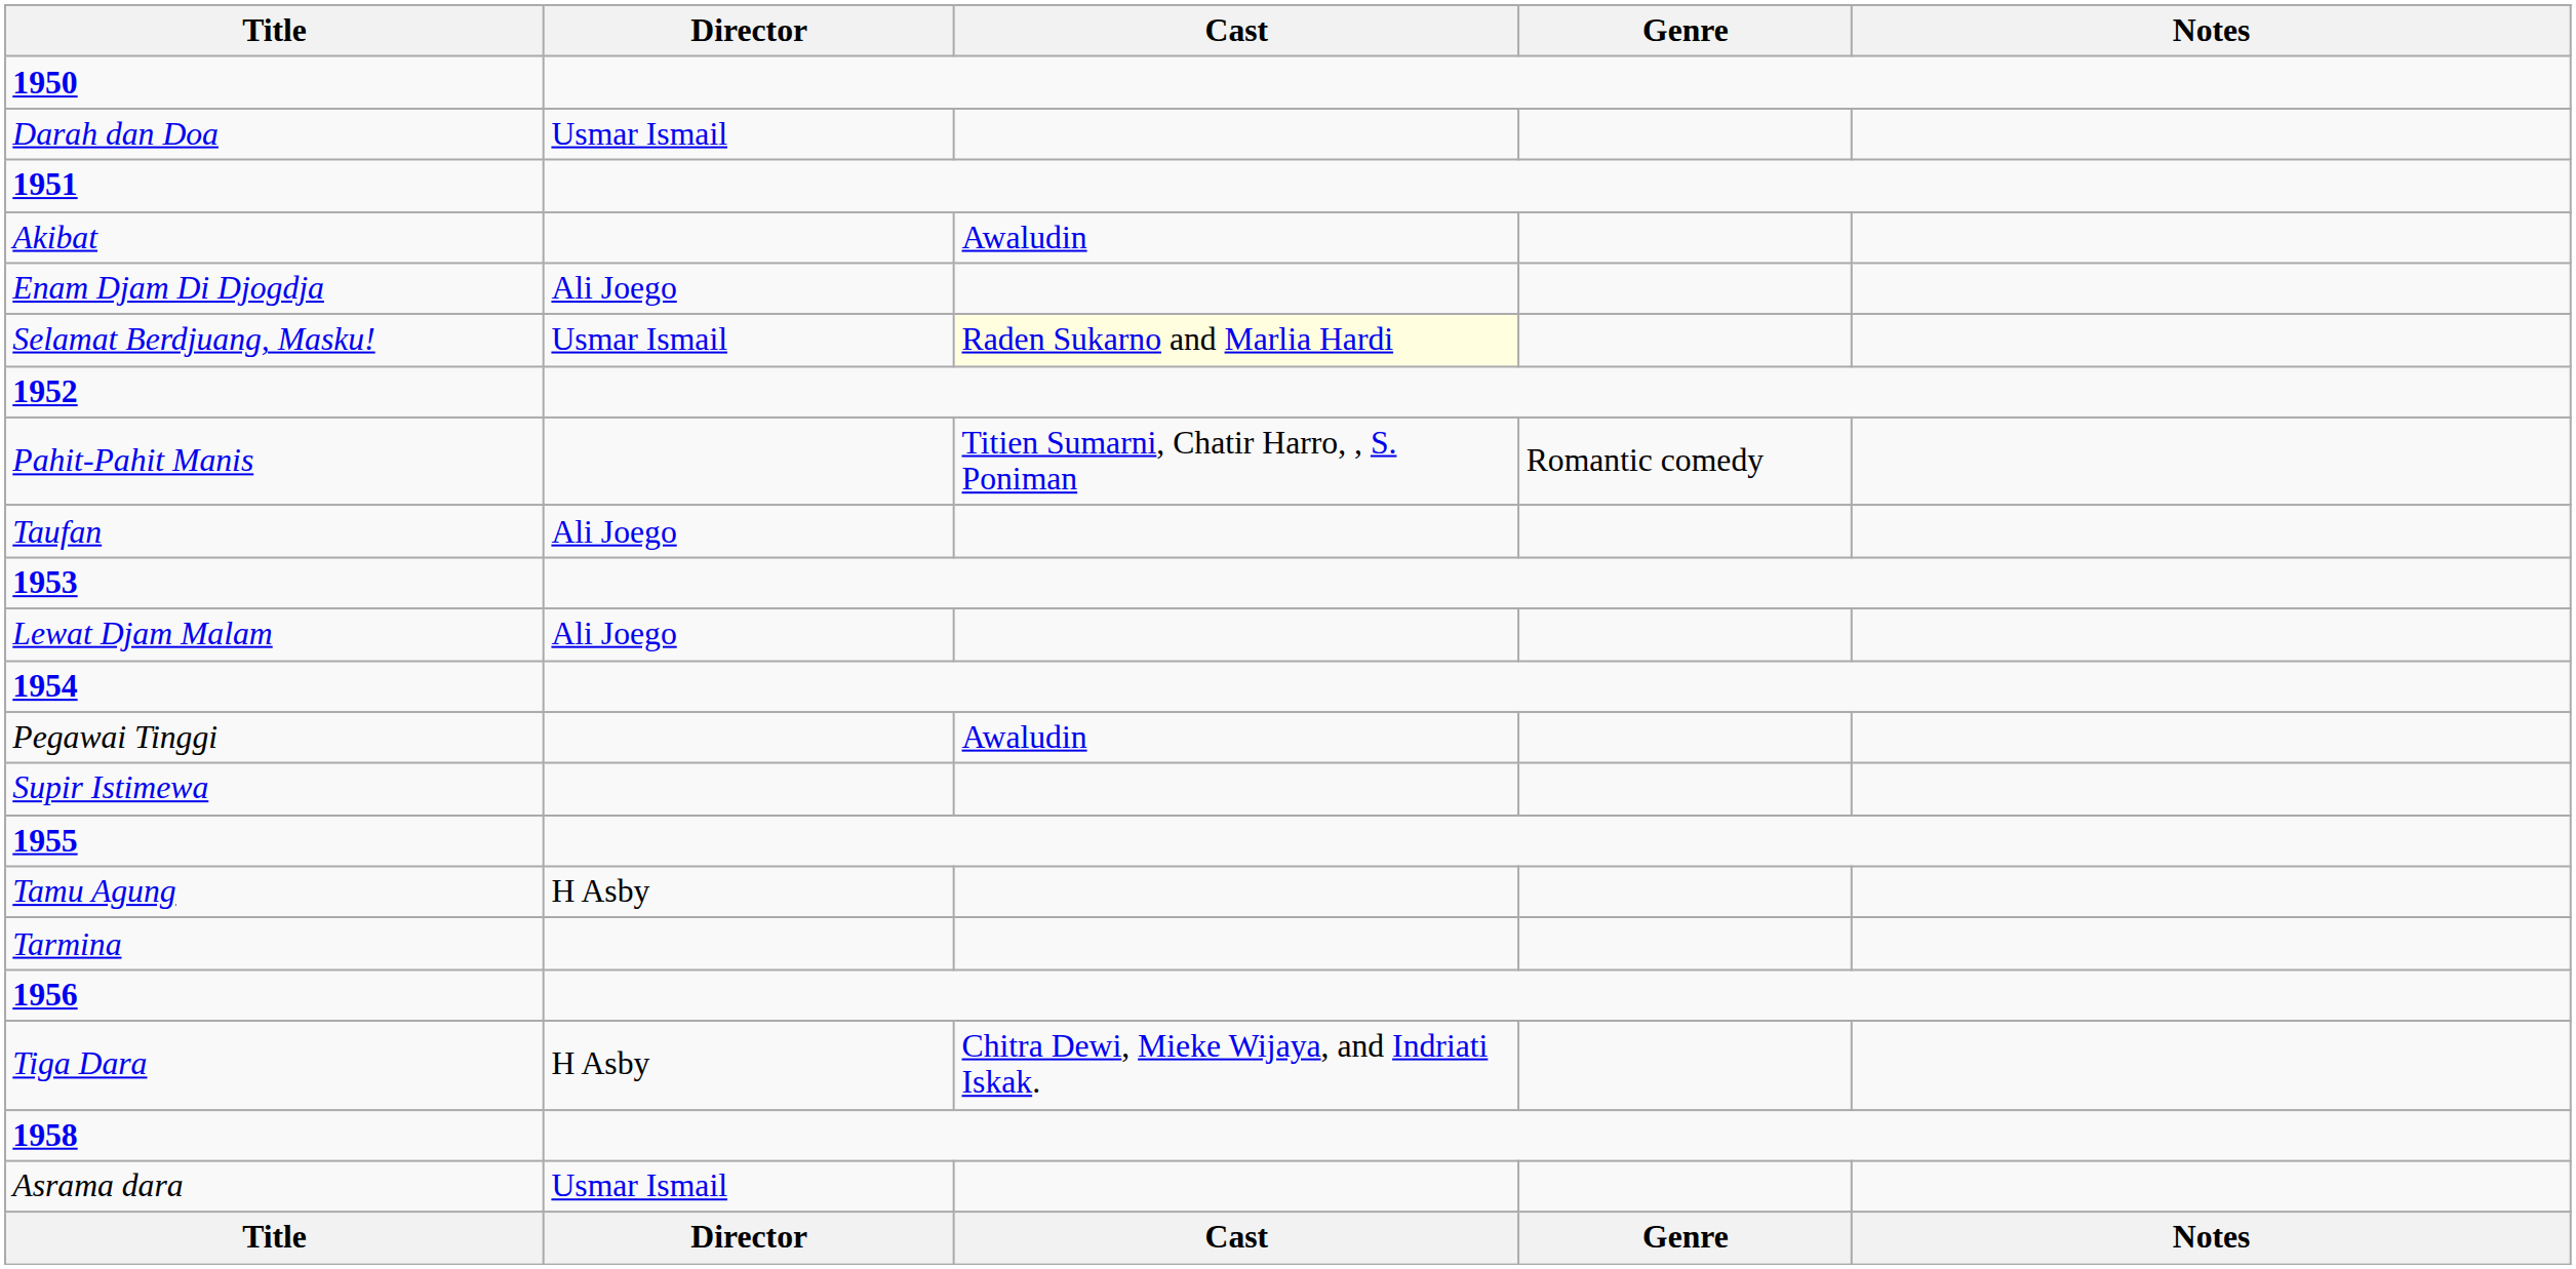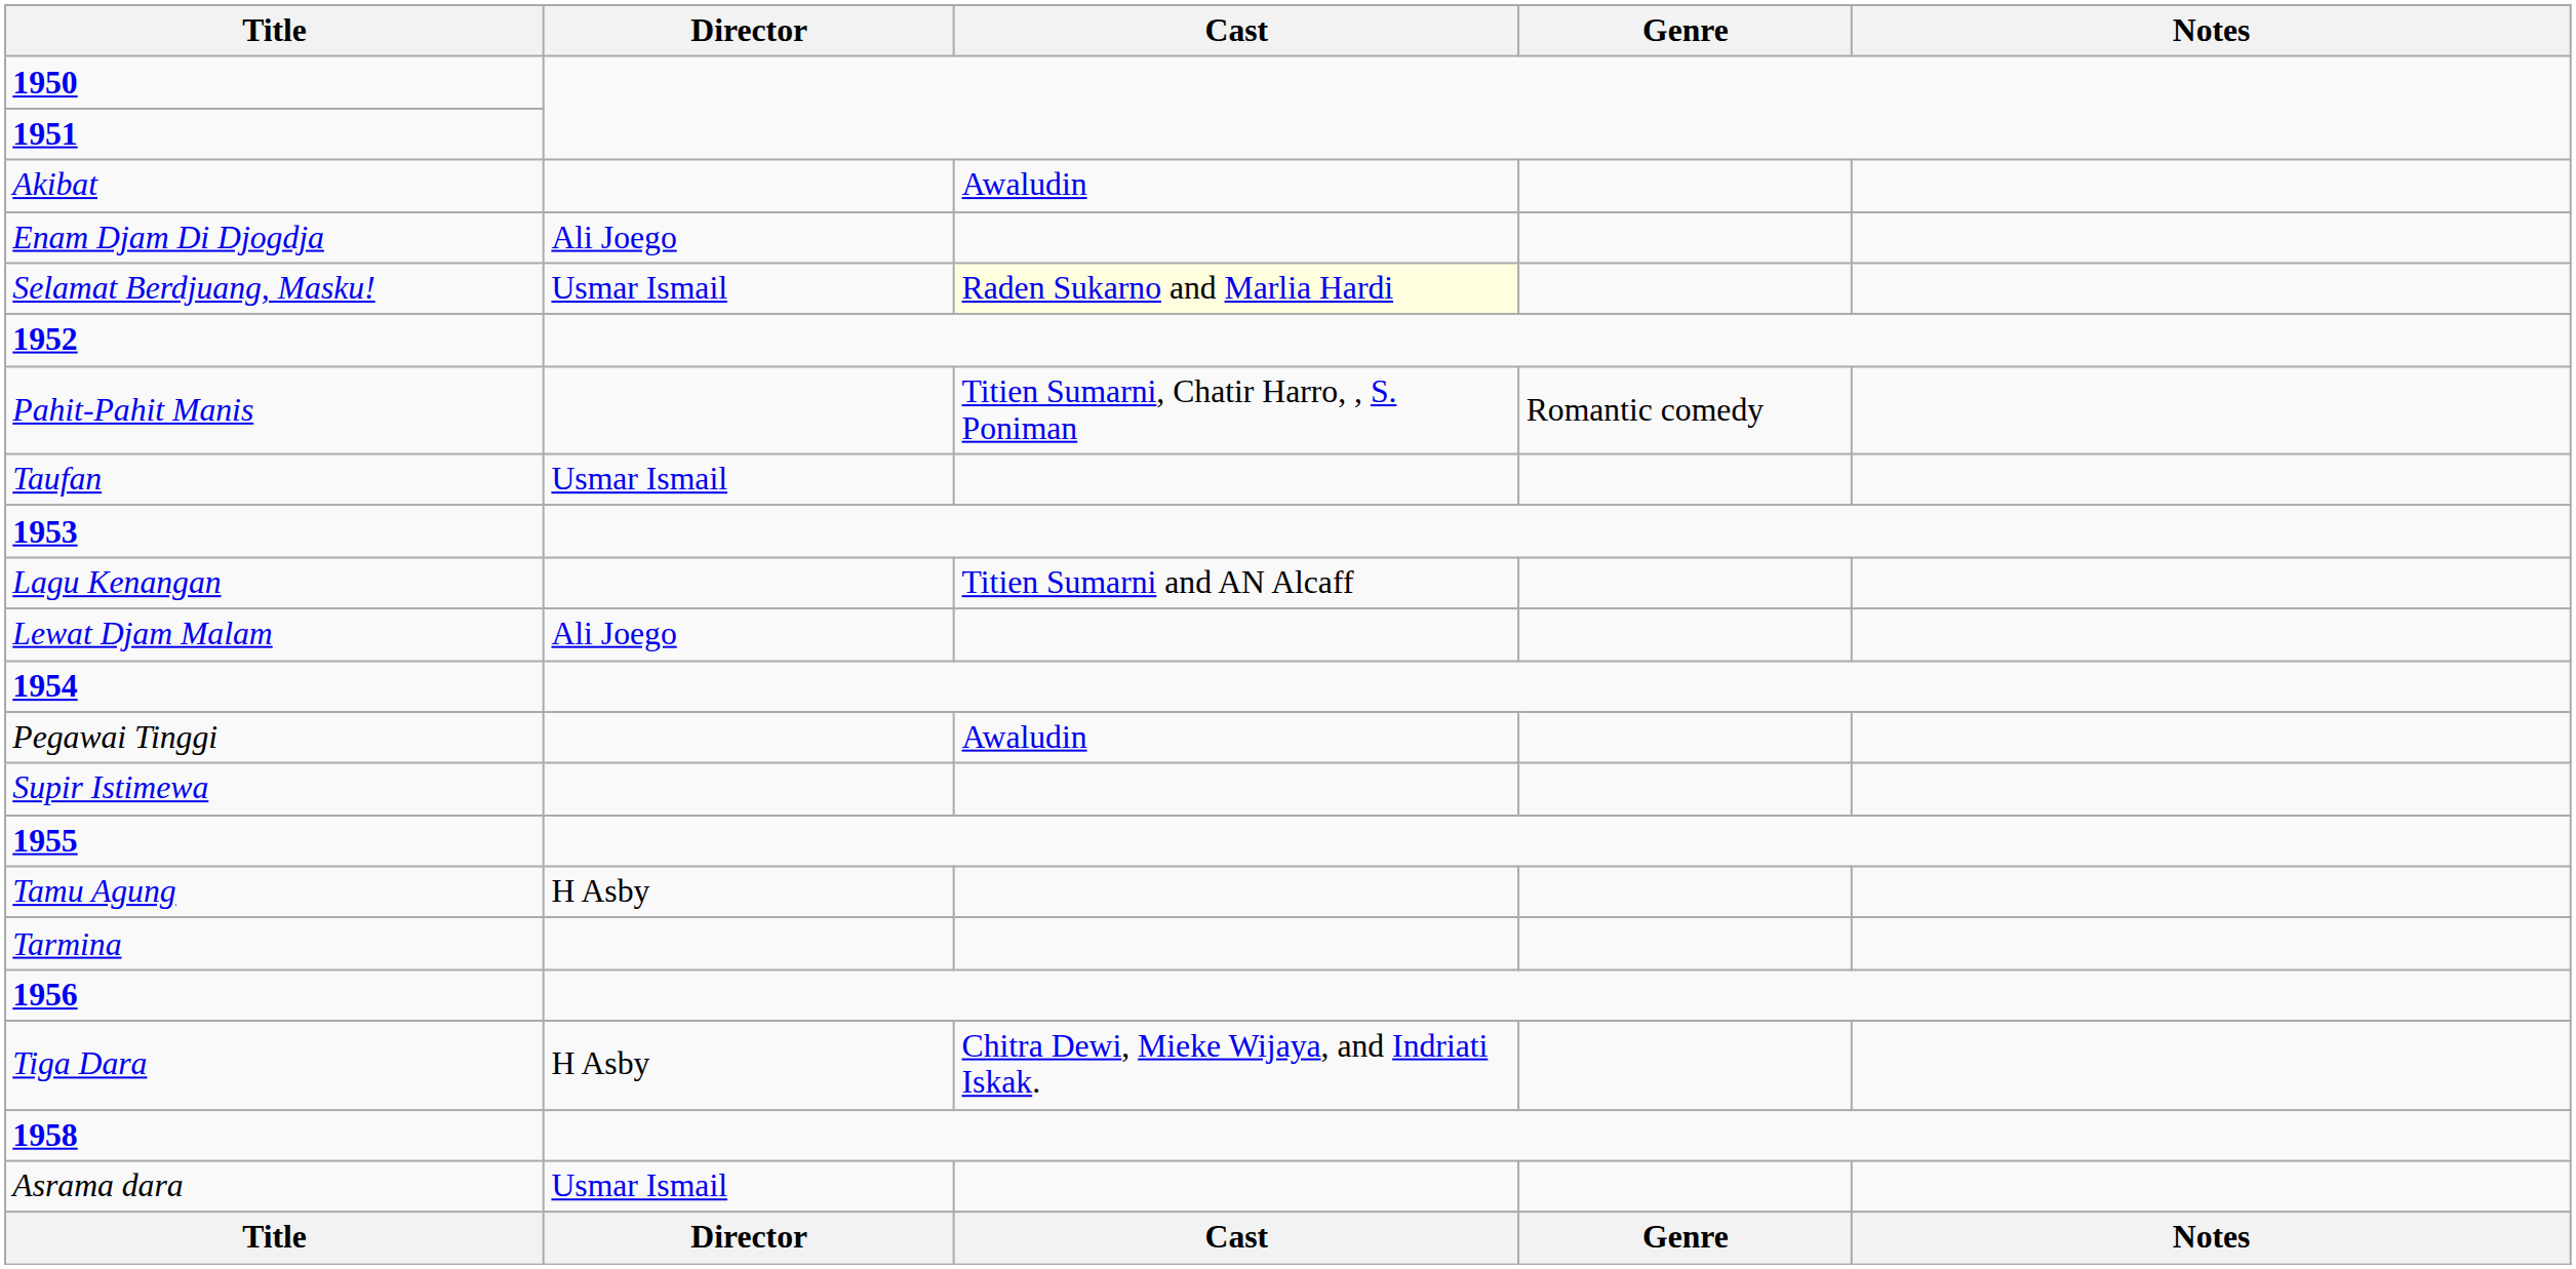- row: Darah dan Doa | Usmar Ismail
Taufan | Director: Ali Joego -> Usmar Ismail
+ row: Lagu Kenangan | Titien Sumarni and AN Alcaff
